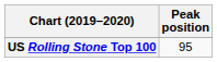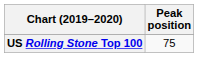US Rolling Stone Top 100 | Peak position: 95 -> 75
